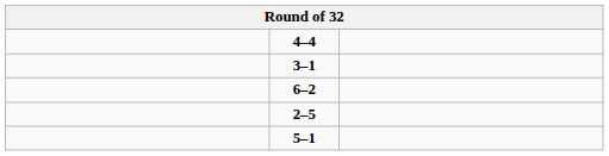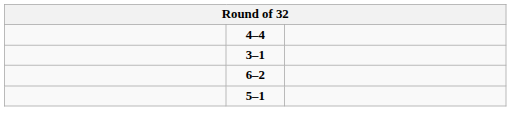- row: 2–5
